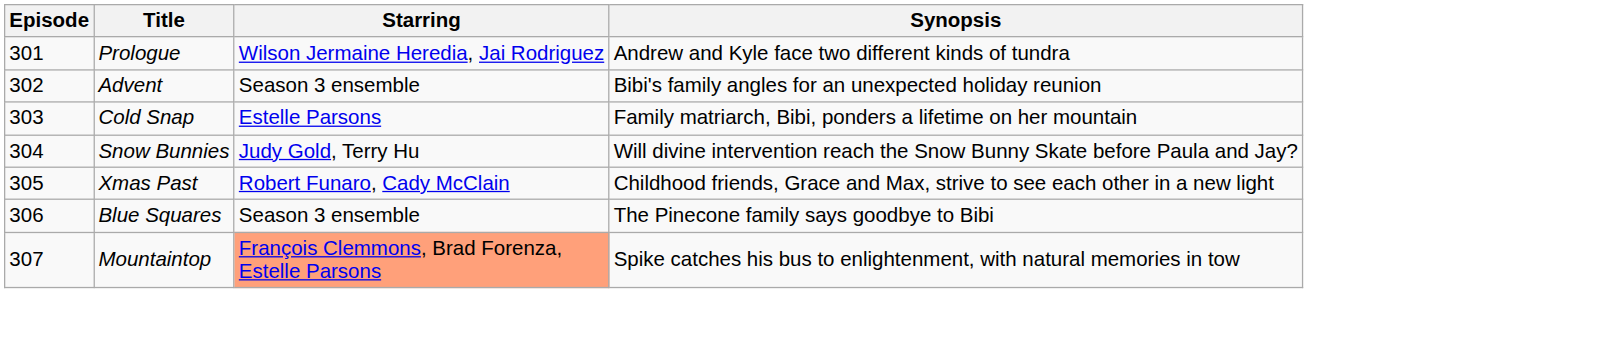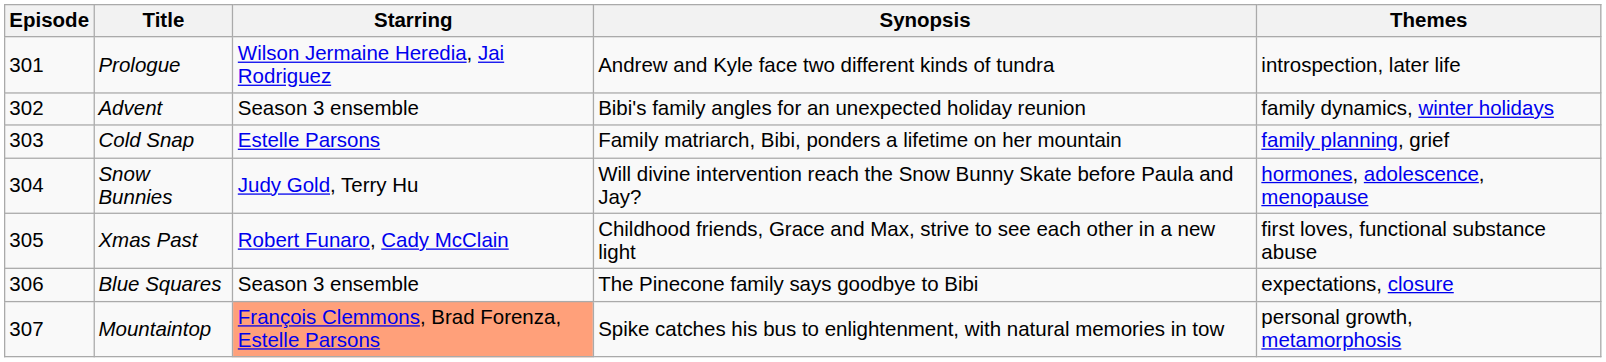+ column: Themes | introspection, later life | family dynamics, winter holidays | family planning, grief | hormones, adolescence, menopause | first loves, functional substance abuse | expectations, closure | personal growth, metamorphosis
